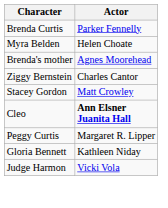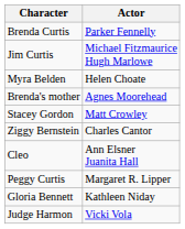+ row: Jim Curtis | Michael Fitzmaurice Hugh Marlowe
rows swapped: Stacey Gordon <-> Ziggy Bernstein
Cleo | Actor: bold -> normal
